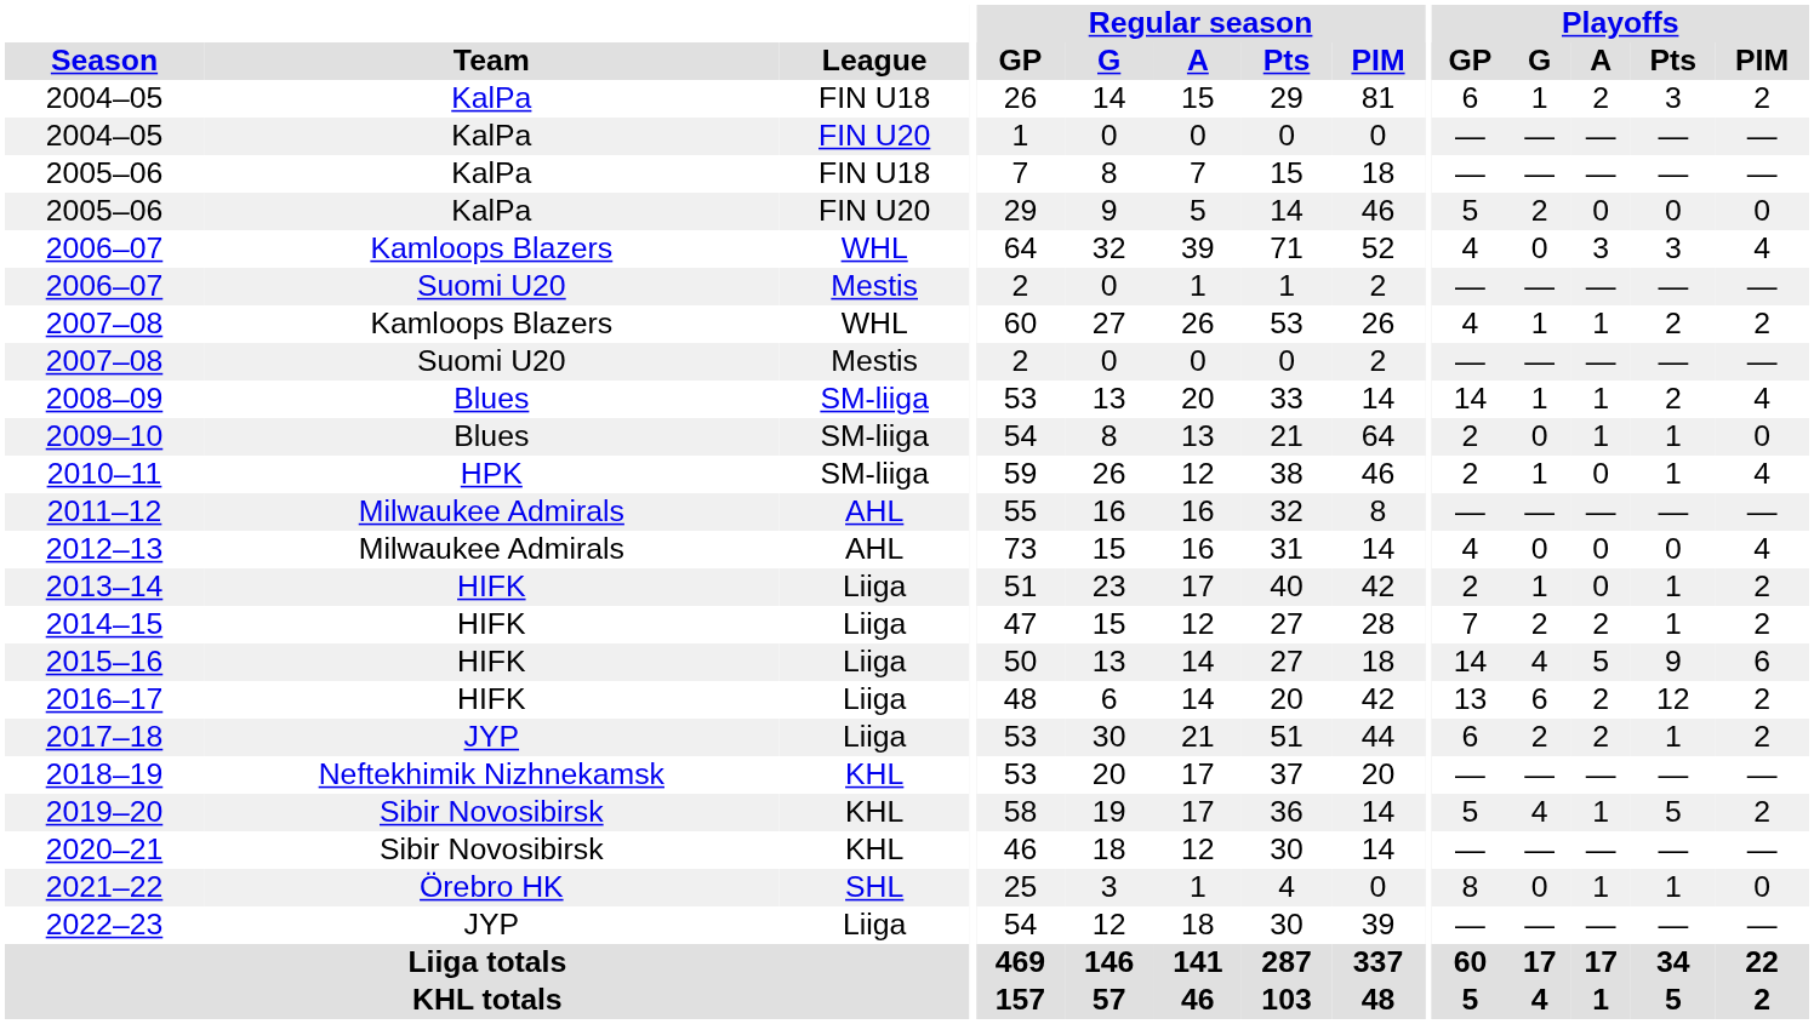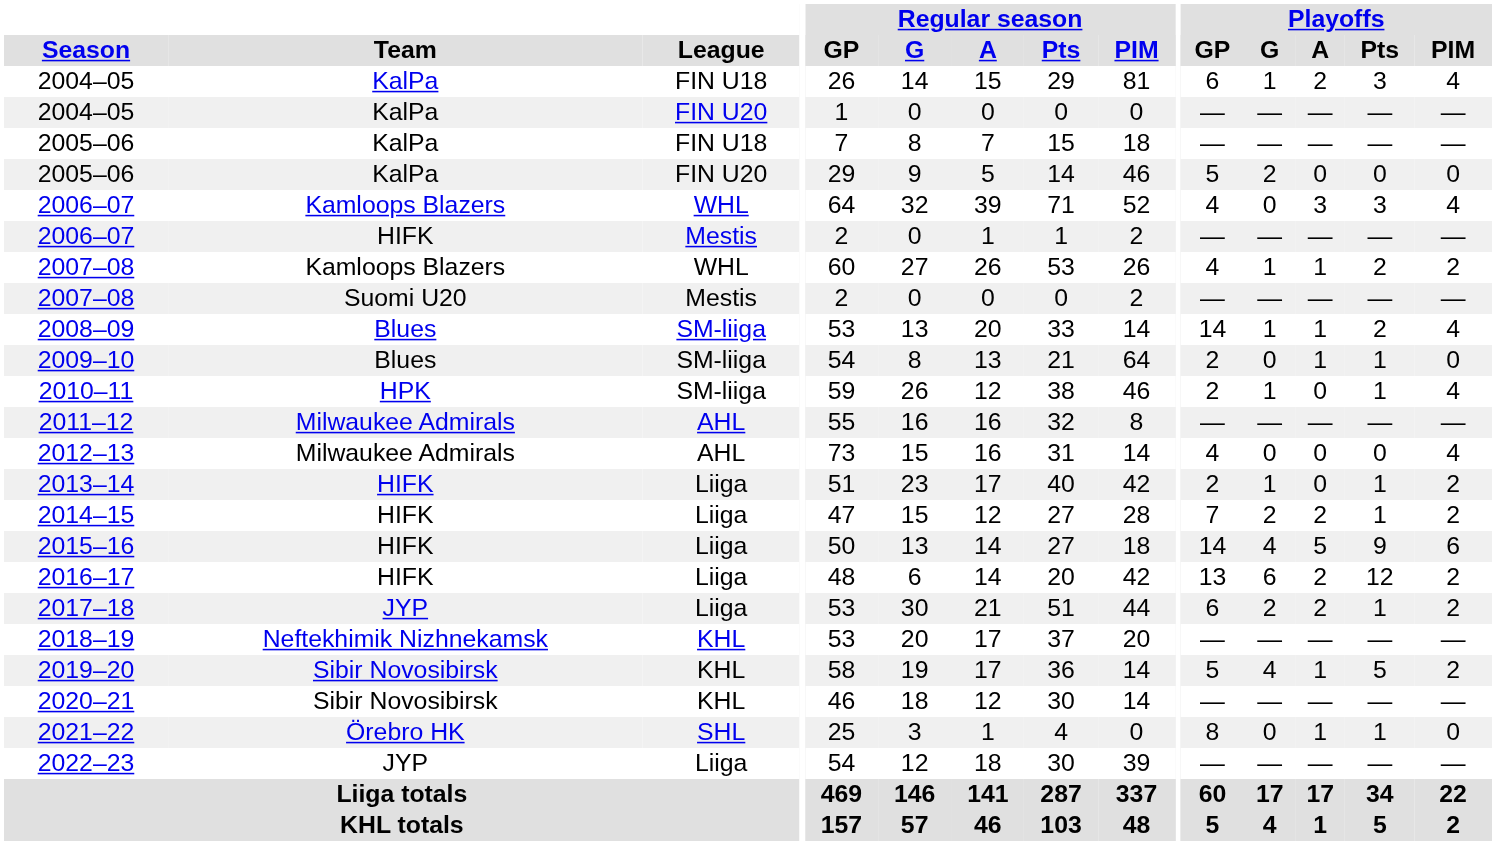2004–05 / FIN U18 | Playoffs / PIM: 2 -> 4
2006–07 / Mestis | Team: Suomi U20 -> HIFK
